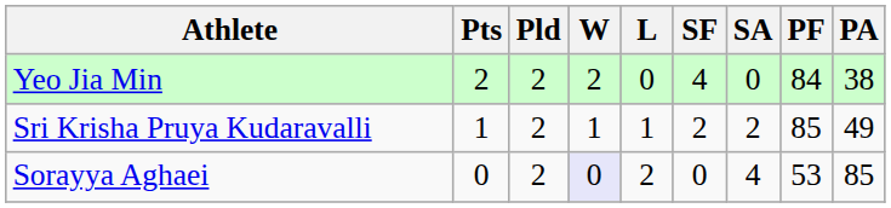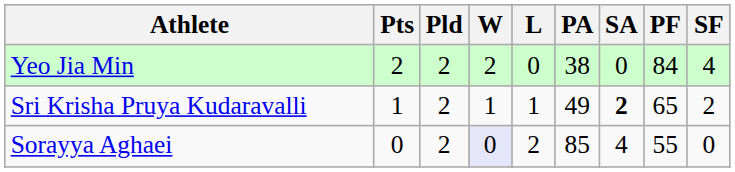columns swapped: SF <-> PA
Sri Krisha Pruya Kudaravalli | SA: normal -> bold
Sri Krisha Pruya Kudaravalli | PF: 85 -> 65
Sorayya Aghaei | PF: 53 -> 55
